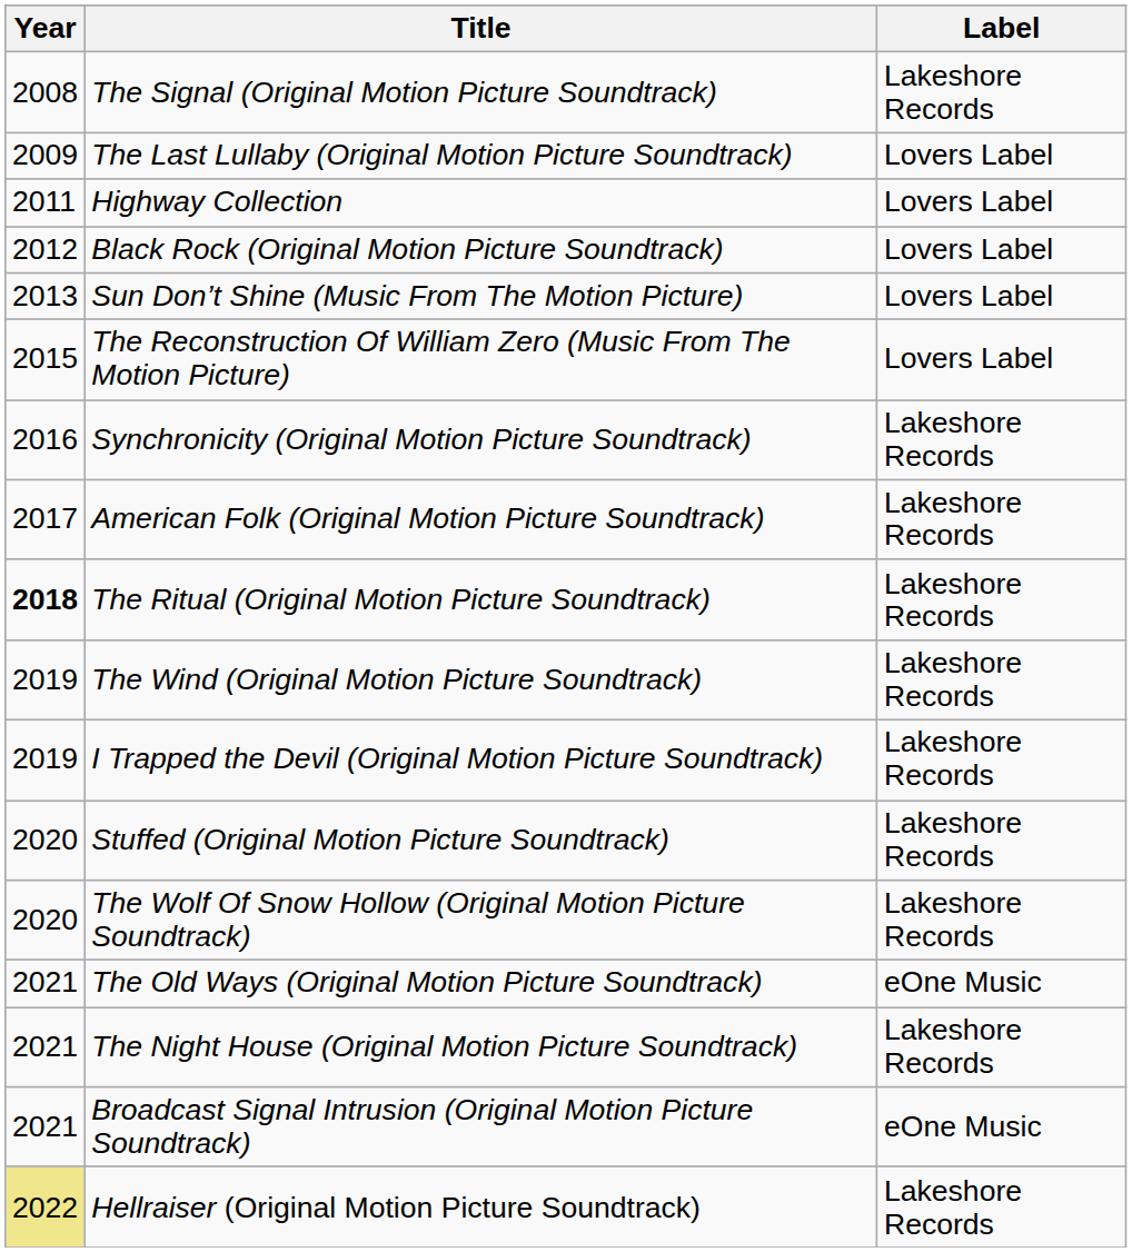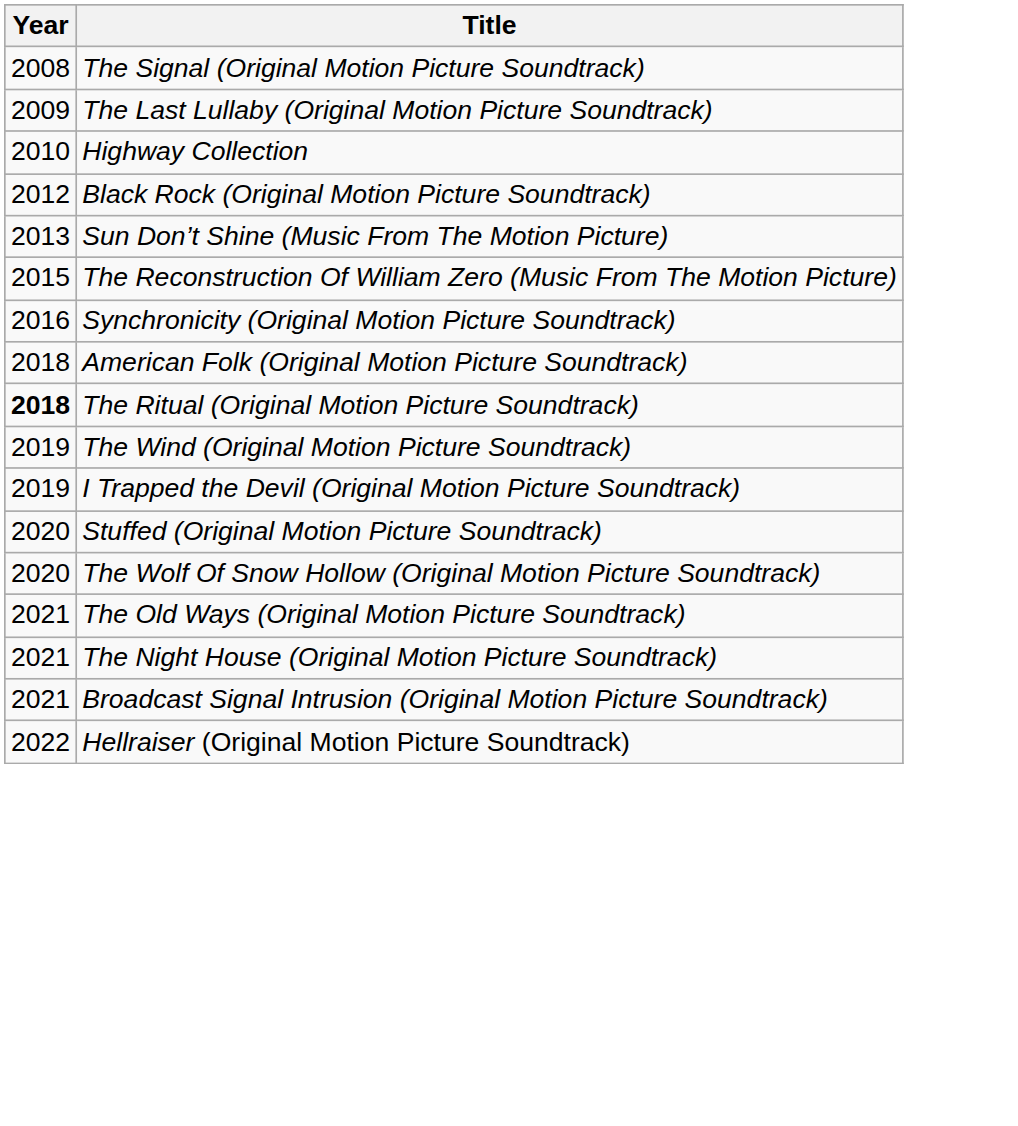- column: Label | Lakeshore Records | Lovers Label | Lovers Label | Lovers Label | Lovers Label | Lovers Label | Lakeshore Records | Lakeshore Records | Lakeshore Records | Lakeshore Records | Lakeshore Records | Lakeshore Records | Lakeshore Records | eOne Music | Lakeshore Records | eOne Music | Lakeshore Records
Highway Collection | Year: 2011 -> 2010
American Folk (Original Motion Picture Soundtrack) | Year: 2017 -> 2018
Hellraiser (Original Motion Picture Soundtrack) | Year: khaki background -> no background
